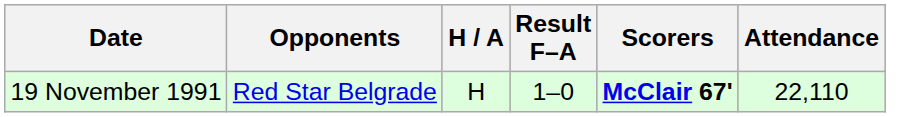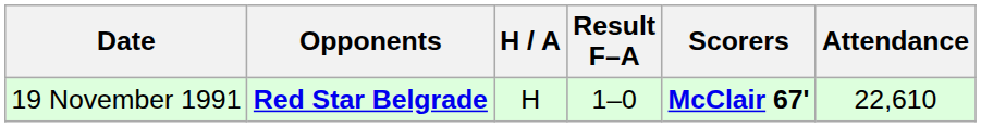19 November 1991 | Opponents: normal -> bold
19 November 1991 | Attendance: 22,110 -> 22,610
